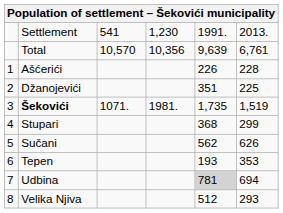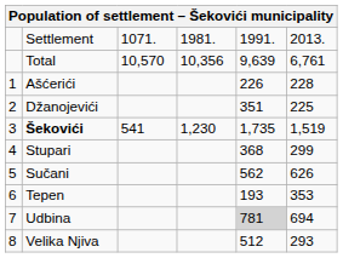Settlement | column 3: 541 -> 1071.
Settlement | column 4: 1,230 -> 1981.
Šekovići | column 3: 1071. -> 541
Šekovići | column 4: 1981. -> 1,230
